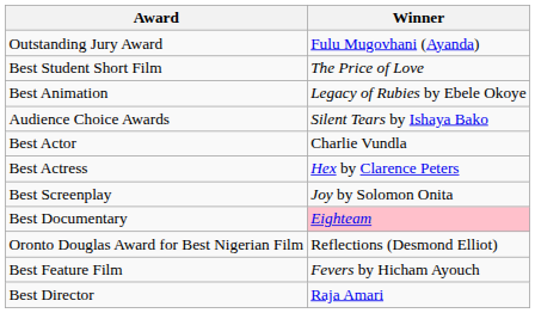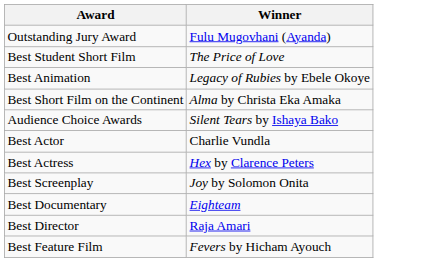+ row: Best Short Film on the Continent | Alma by Christa Eka Amaka
Best Documentary | Winner: pink background -> no background
- row: Oronto Douglas Award for Best Nigerian Film | Reflections (Desmond Elliot)
rows swapped: Best Director <-> Best Feature Film
